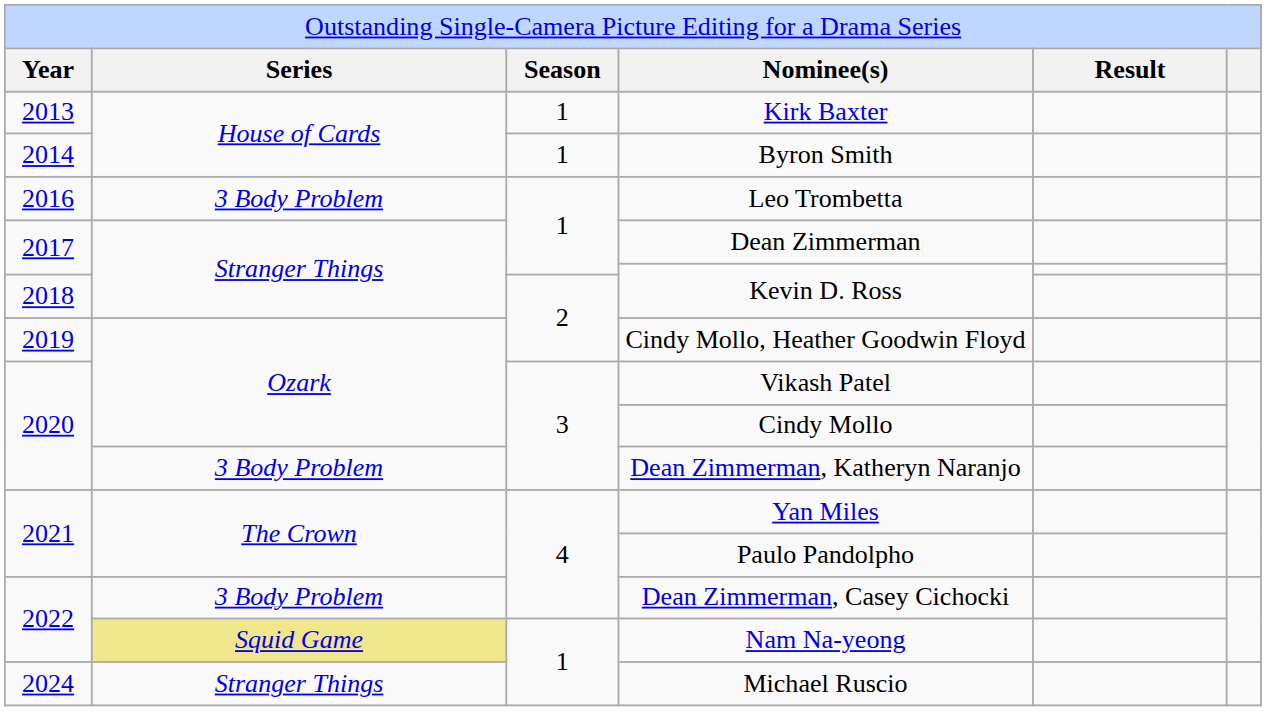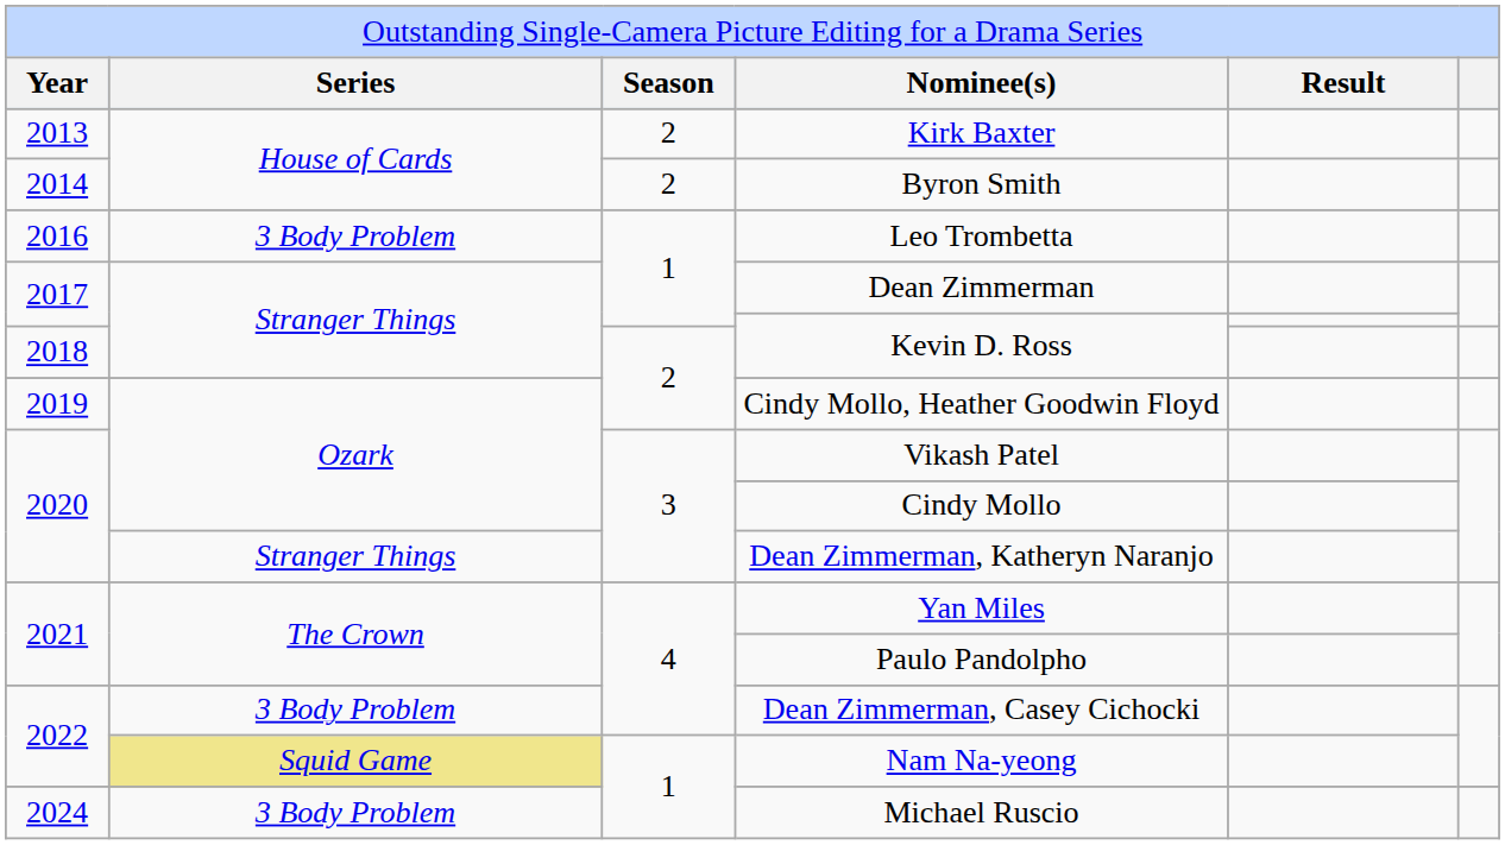Kirk Baxter | column 3: 1 -> 2
Byron Smith | column 3: 1 -> 2
Dean Zimmerman, Katheryn Naranjo | column 2: 3 Body Problem -> Stranger Things
Michael Ruscio | column 2: Stranger Things -> 3 Body Problem
